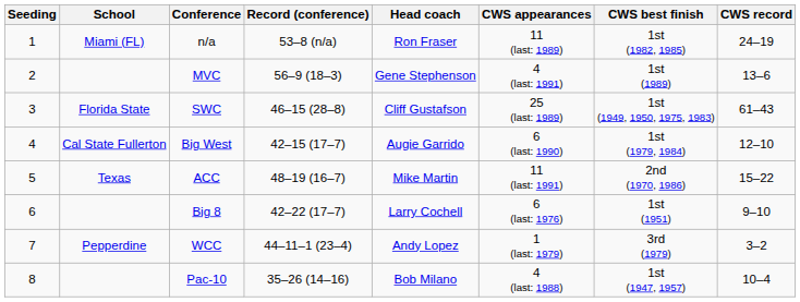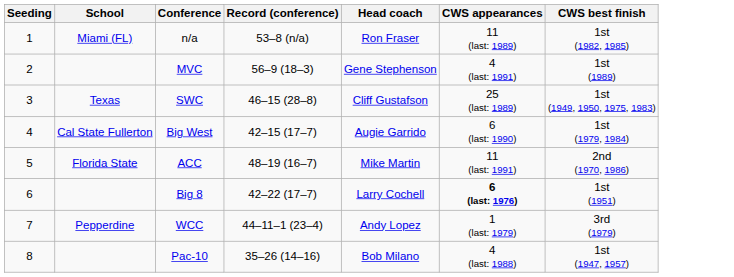- column: CWS record | 24–19 | 13–6 | 61–43 | 12–10 | 15–22 | 9–10 | 3–2 | 10–4
SWC | School: Florida State -> Texas
ACC | School: Texas -> Florida State
Big 8 | CWS appearances: normal -> bold
